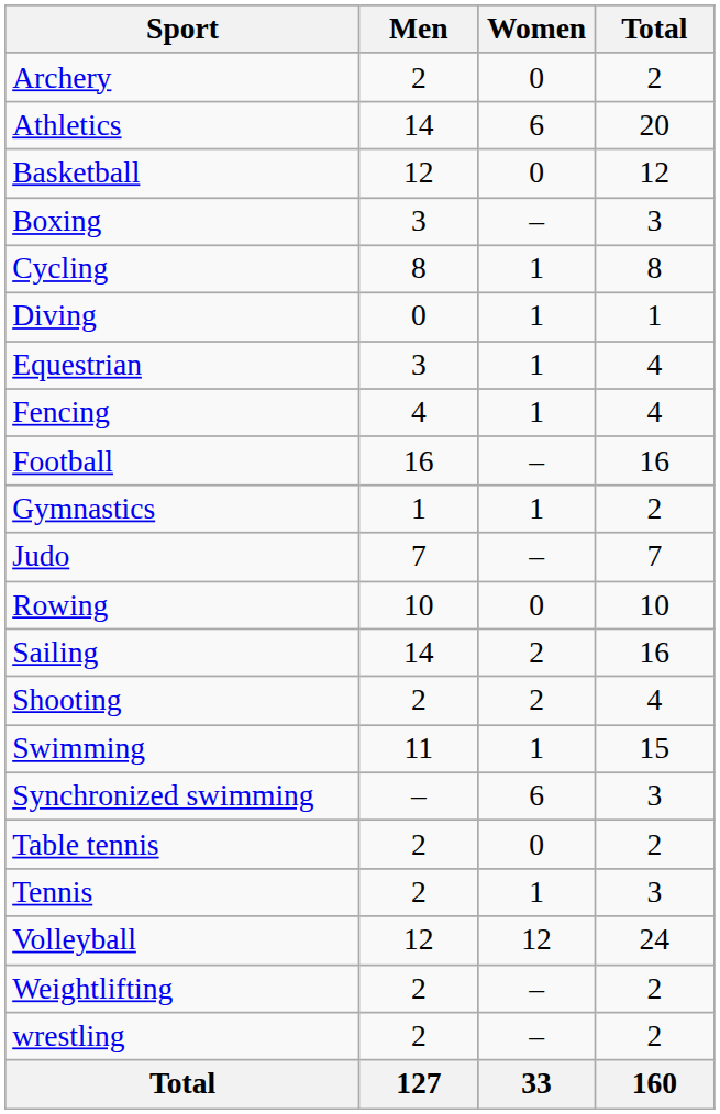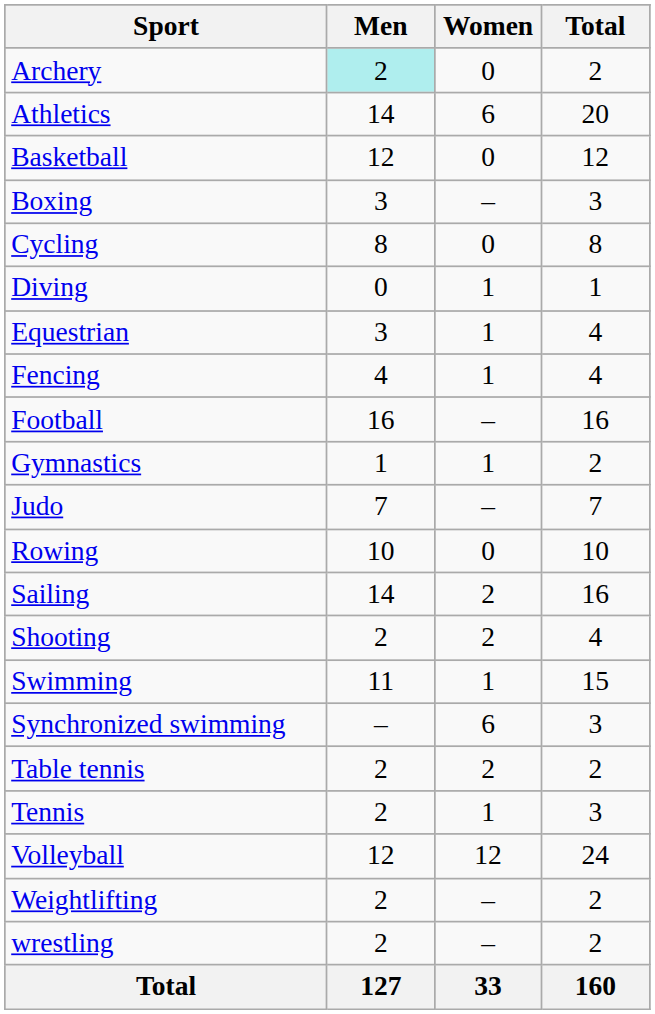Archery | Men: no background -> paleturquoise background
Cycling | Women: 1 -> 0
Table tennis | Women: 0 -> 2
